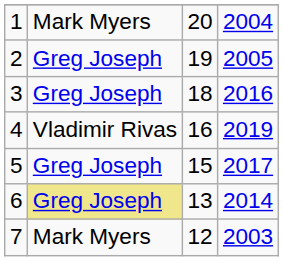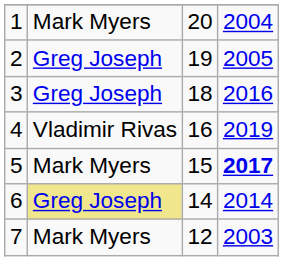5 | column 2: Greg Joseph -> Mark Myers
5 | column 4: normal -> bold
6 | column 3: 13 -> 14
